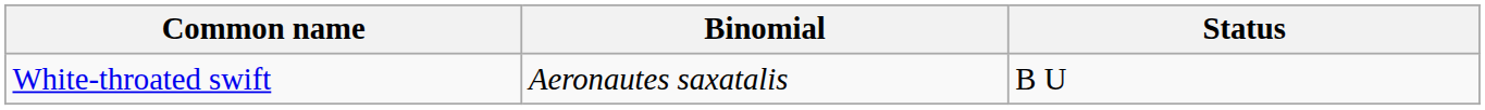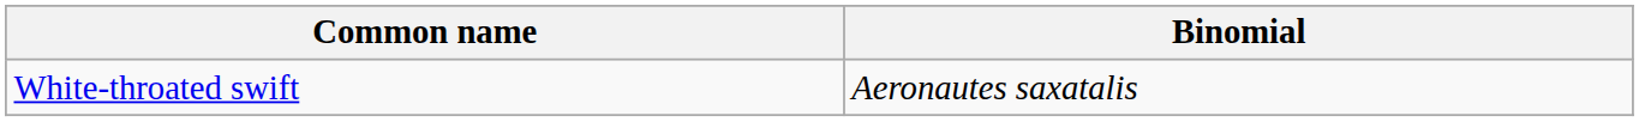- column: Status | B U
